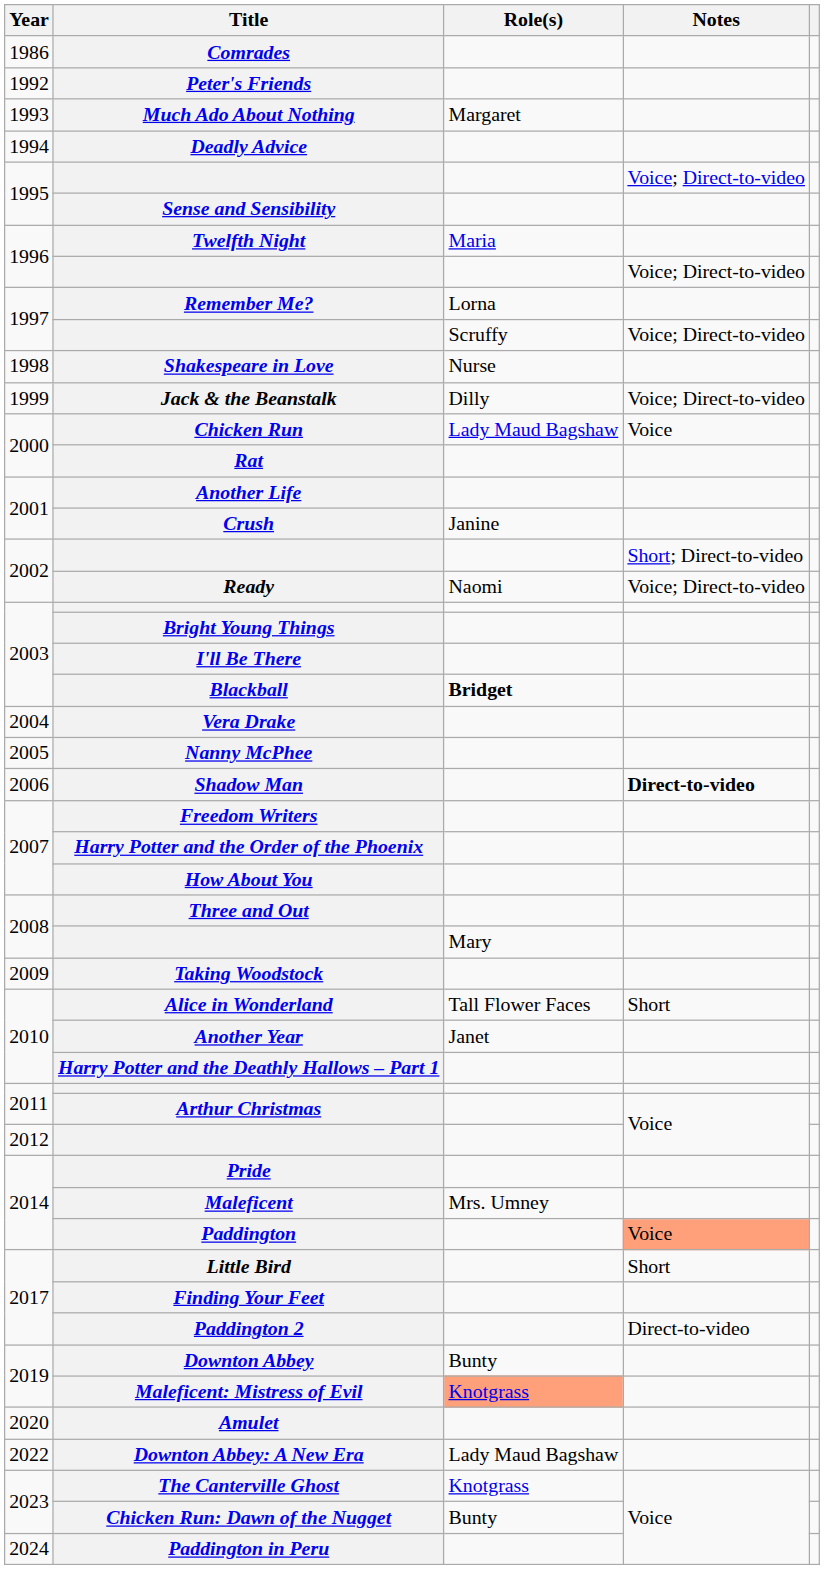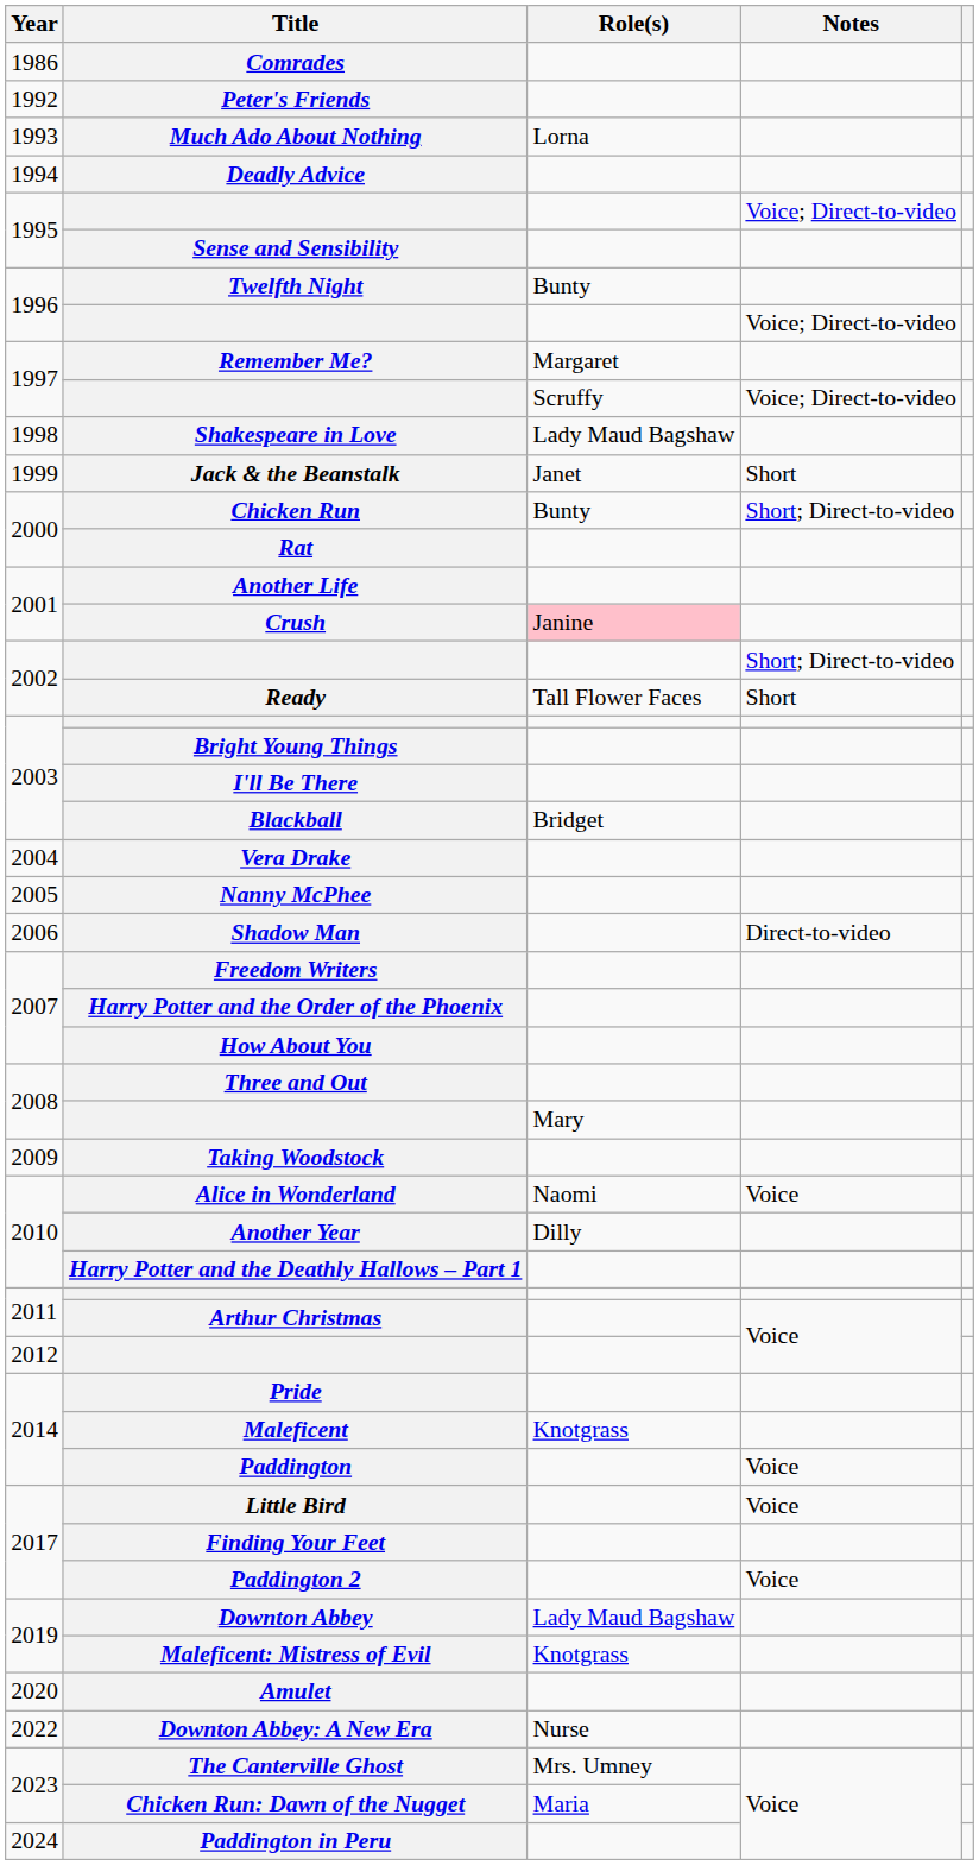Much Ado About Nothing | Role(s): Margaret -> Lorna
Twelfth Night | Role(s): Maria -> Bunty
Remember Me? | Role(s): Lorna -> Margaret
Shakespeare in Love | Role(s): Nurse -> Lady Maud Bagshaw
Jack & the Beanstalk | Role(s): Dilly -> Janet
Jack & the Beanstalk | Notes: Voice; Direct-to-video -> Short
Chicken Run | Role(s): Lady Maud Bagshaw -> Bunty
Chicken Run | Notes: Voice -> Short; Direct-to-video
Crush | Role(s): no background -> pink background
Ready | Role(s): Naomi -> Tall Flower Faces
Ready | Notes: Voice; Direct-to-video -> Short
Blackball | Role(s): bold -> normal
Shadow Man | Notes: bold -> normal
Alice in Wonderland | Role(s): Tall Flower Faces -> Naomi
Alice in Wonderland | Notes: Short -> Voice
Another Year | Role(s): Janet -> Dilly
Maleficent | Role(s): Mrs. Umney -> Knotgrass
Paddington | Notes: lightsalmon background -> no background
Little Bird | Notes: Short -> Voice
Paddington 2 | Notes: Direct-to-video -> Voice
Downton Abbey | Role(s): Bunty -> Lady Maud Bagshaw
Maleficent: Mistress of Evil | Role(s): lightsalmon background -> no background
Downton Abbey: A New Era | Role(s): Lady Maud Bagshaw -> Nurse
The Canterville Ghost | Role(s): Knotgrass -> Mrs. Umney
Chicken Run: Dawn of the Nugget | Role(s): Bunty -> Maria
